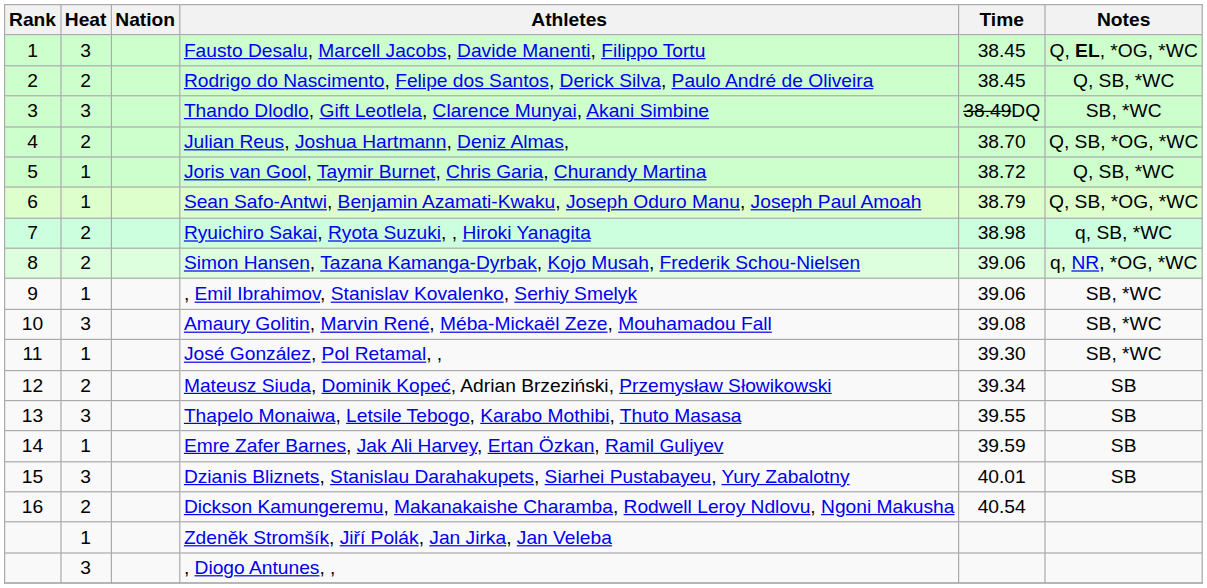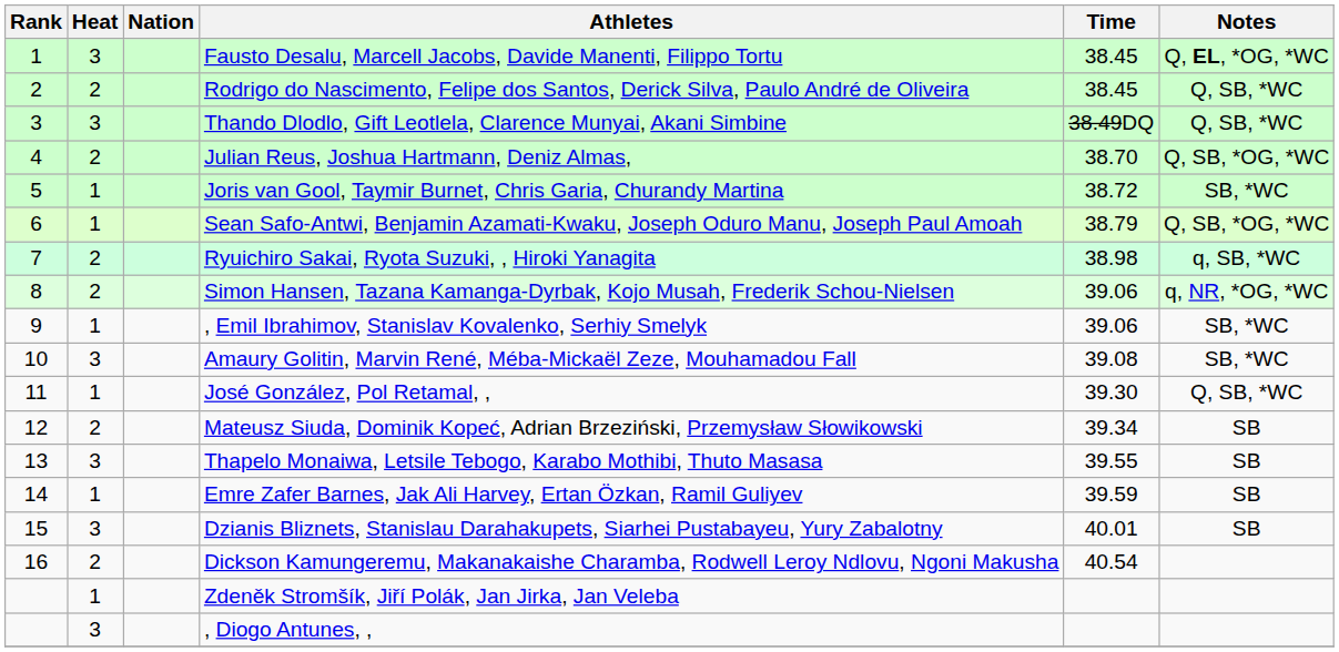Thando Dlodlo, Gift Leotlela, Clarence Munyai, Akani Simbine | Notes: SB, *WC -> Q, SB, *WC
Joris van Gool, Taymir Burnet, Chris Garia, Churandy Martina | Notes: Q, SB, *WC -> SB, *WC
José González, Pol Retamal, , | Notes: SB, *WC -> Q, SB, *WC
